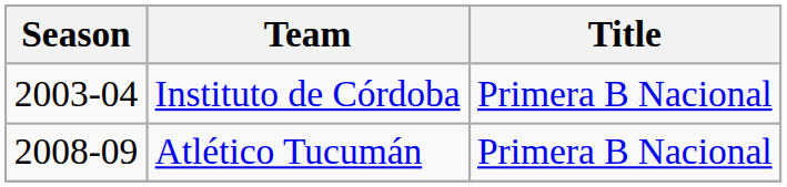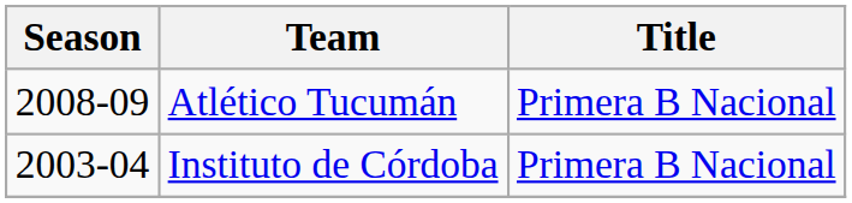rows swapped: Instituto de Córdoba <-> Atlético Tucumán
